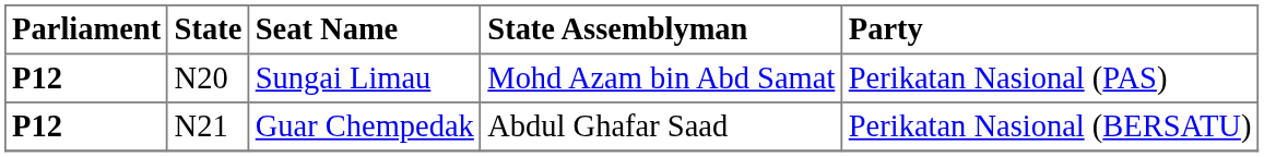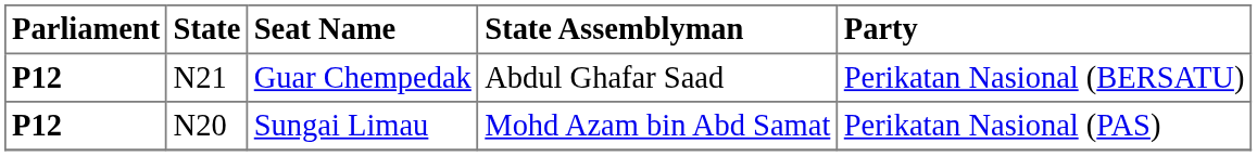rows swapped: Sungai Limau <-> Guar Chempedak
